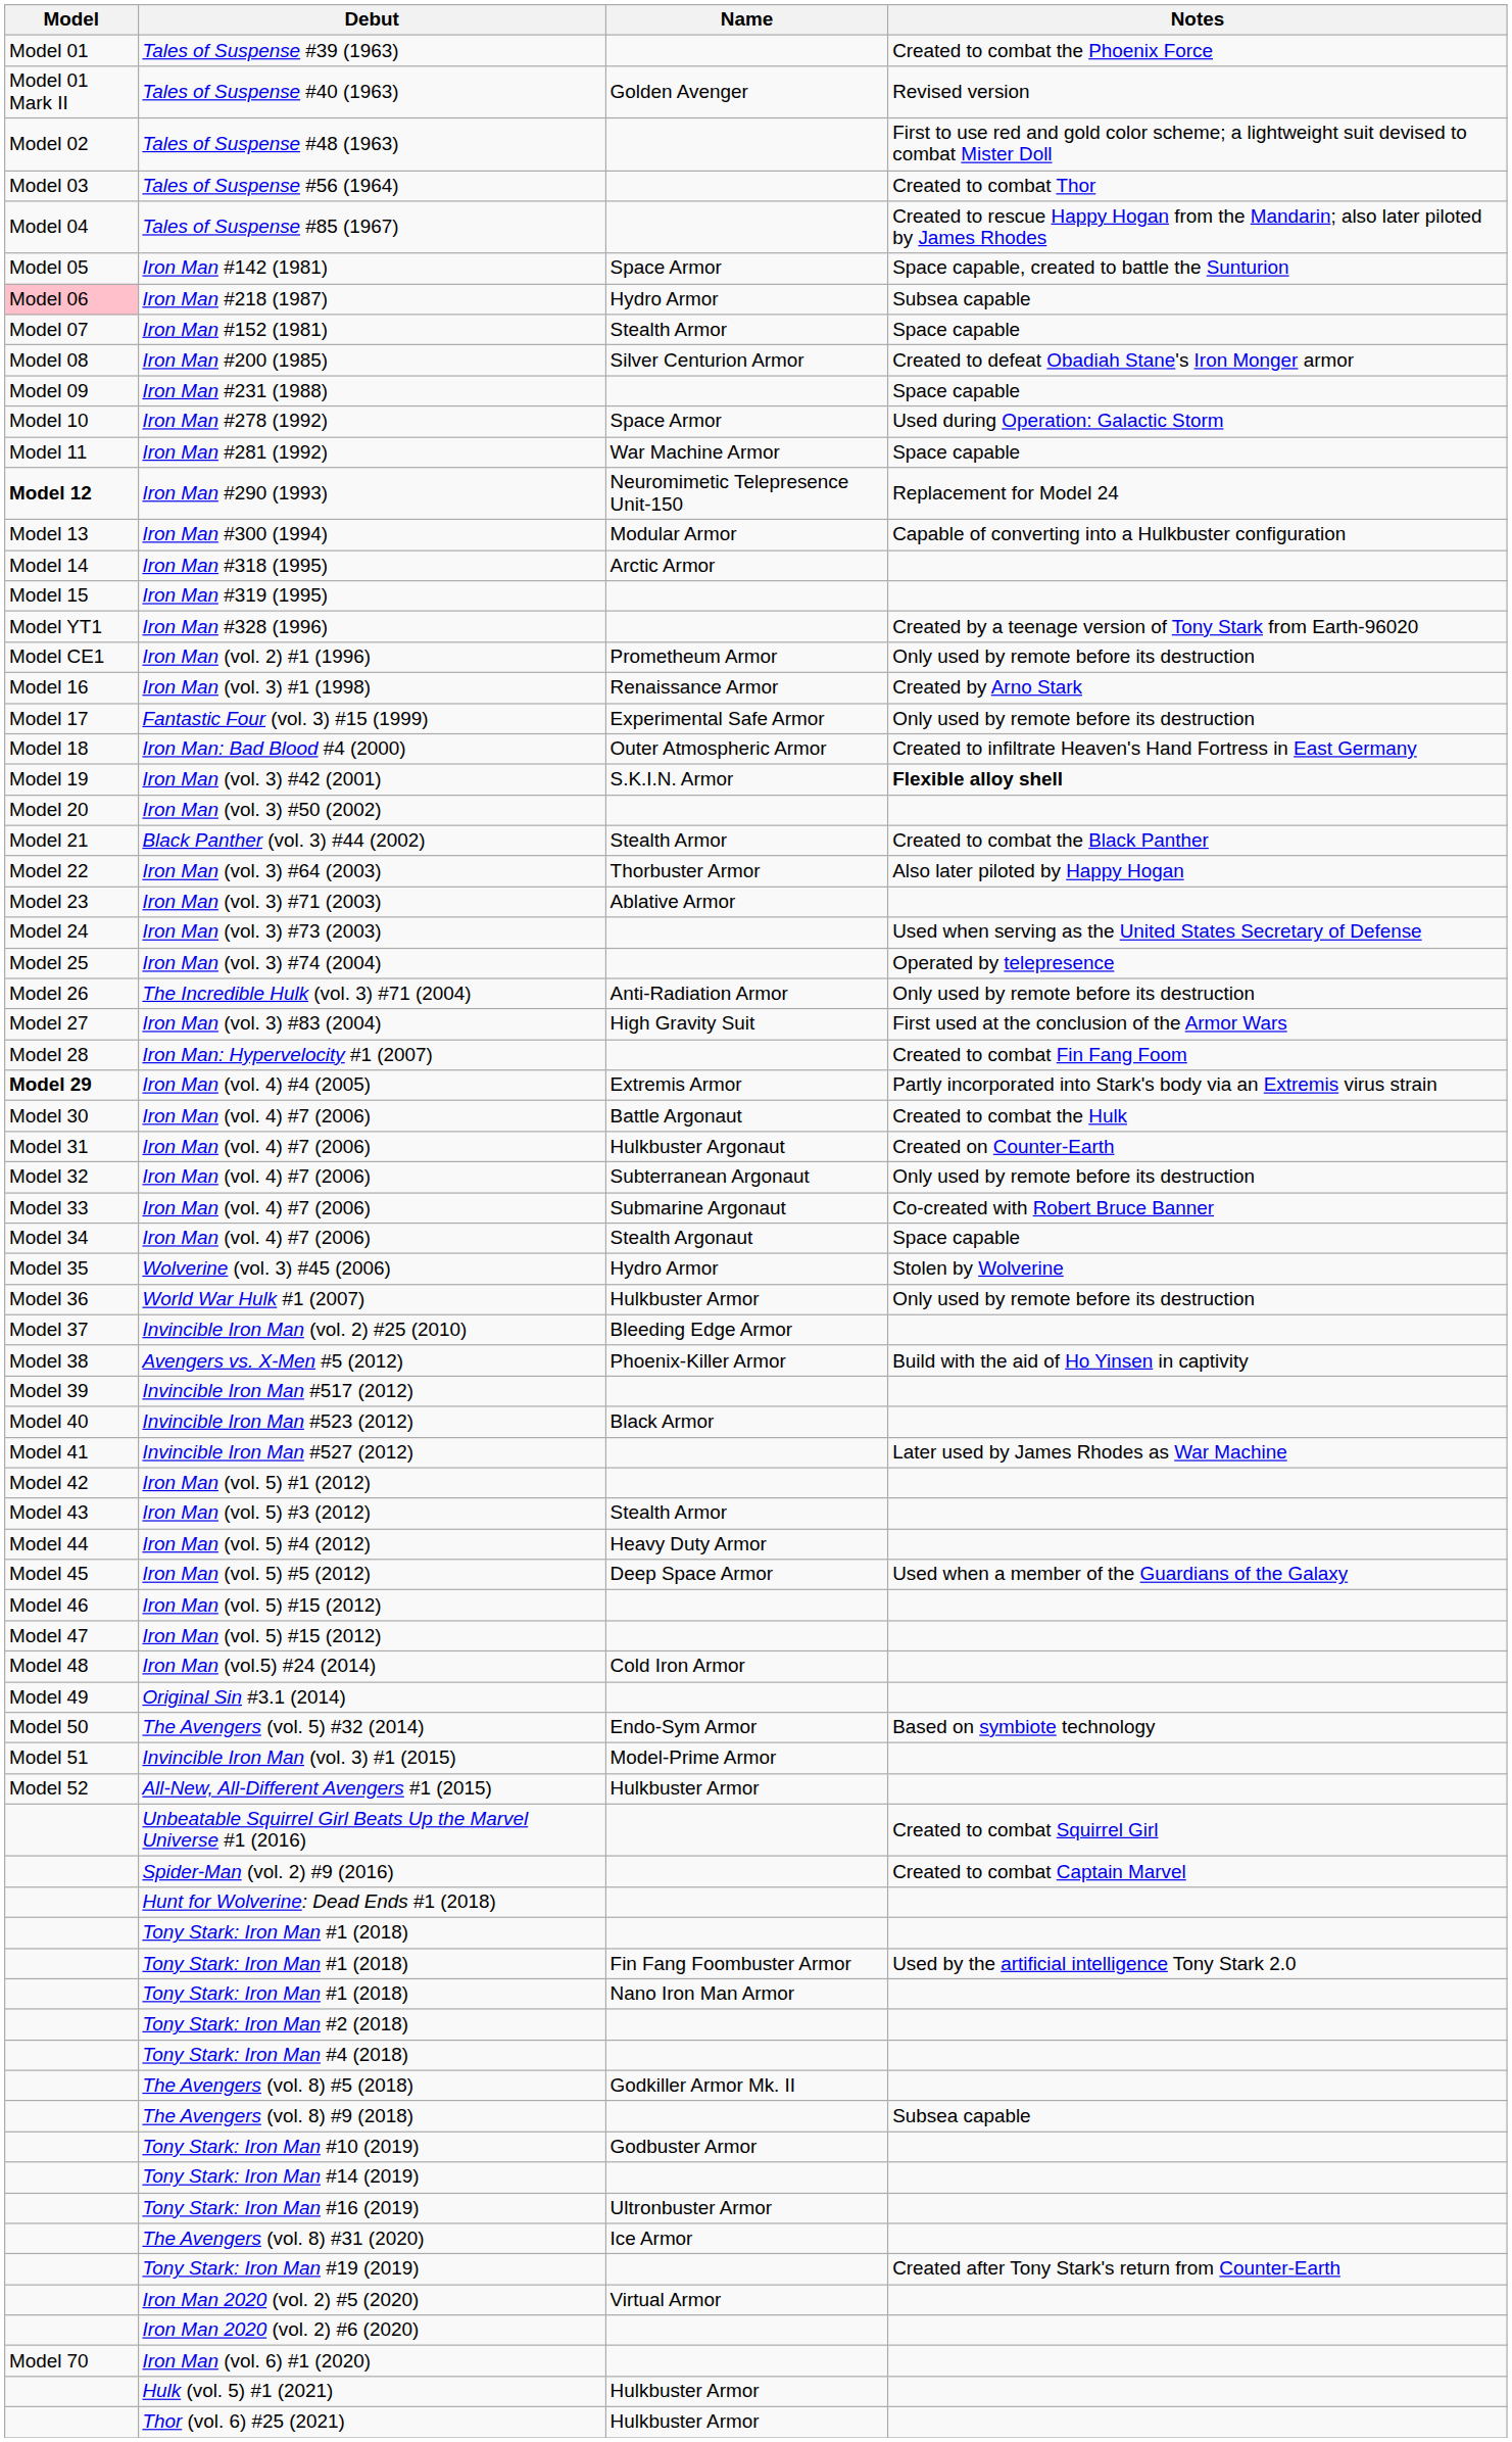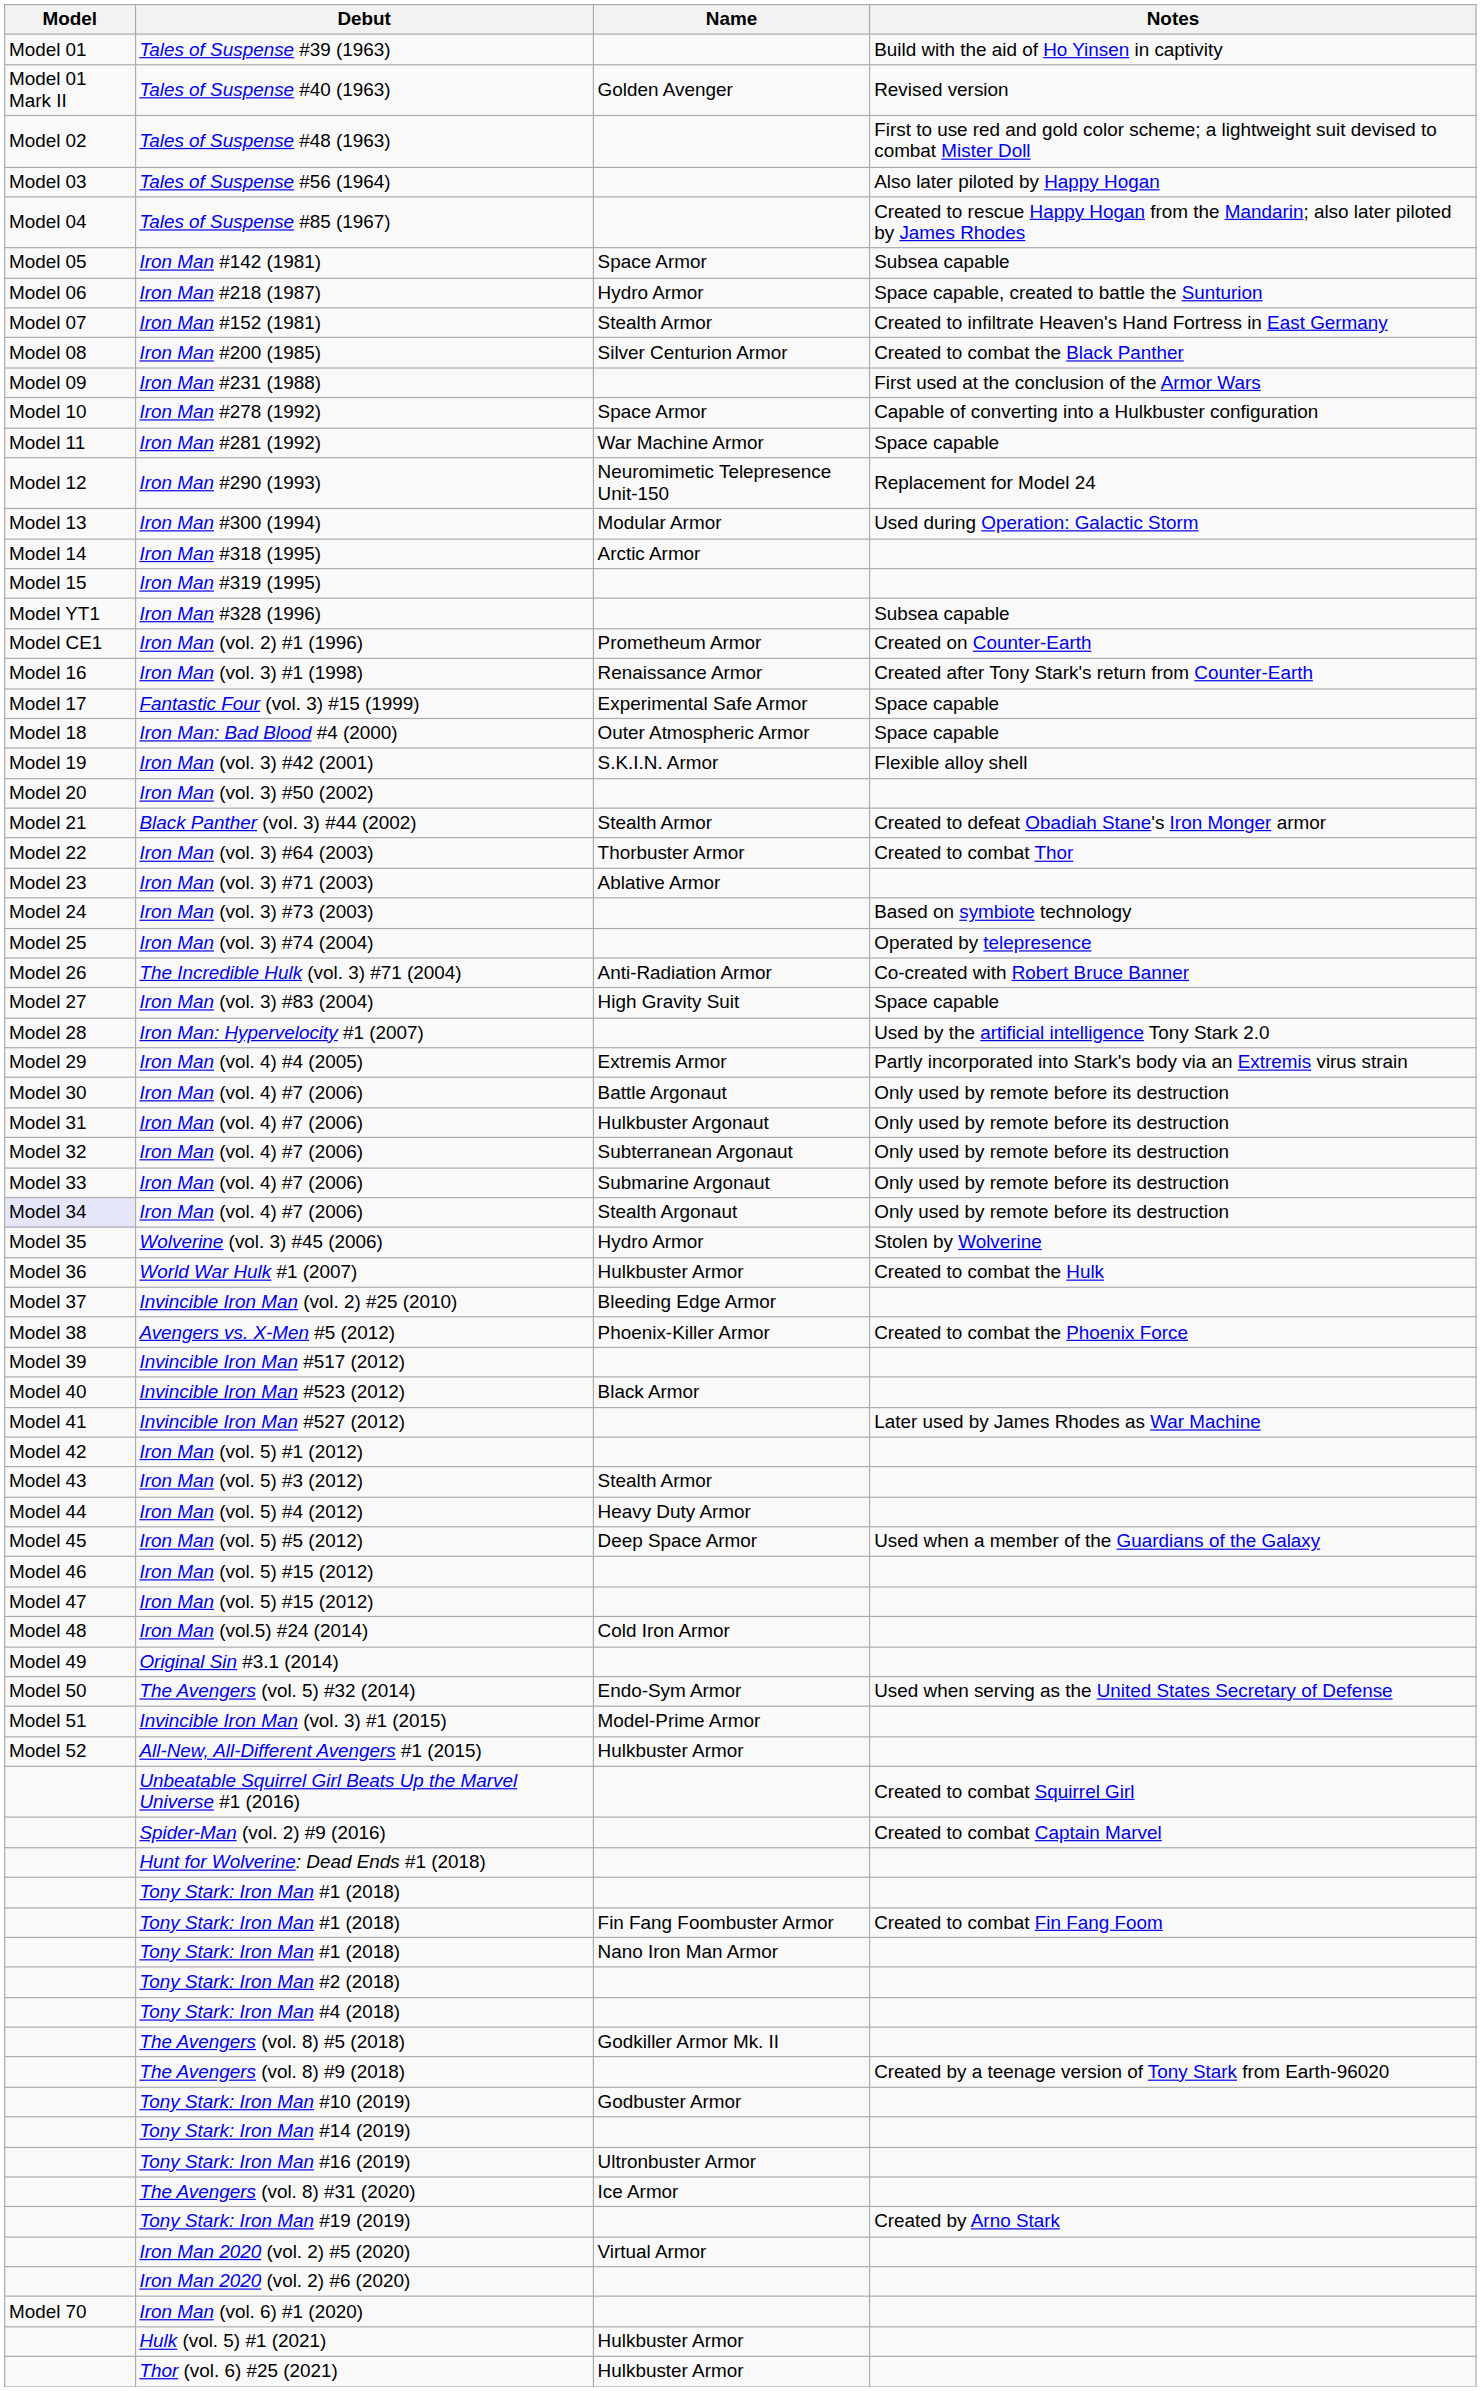Tales of Suspense #39 (1963) | Notes: Created to combat the Phoenix Force -> Build with the aid of Ho Yinsen in captivity
Tales of Suspense #56 (1964) | Notes: Created to combat Thor -> Also later piloted by Happy Hogan
Iron Man #142 (1981) | Notes: Space capable, created to battle the Sunturion -> Subsea capable
Iron Man #218 (1987) | Model: pink background -> no background
Iron Man #218 (1987) | Notes: Subsea capable -> Space capable, created to battle the Sunturion
Iron Man #152 (1981) | Notes: Space capable -> Created to infiltrate Heaven's Hand Fortress in East Germany
Iron Man #200 (1985) | Notes: Created to defeat Obadiah Stane's Iron Monger armor -> Created to combat the Black Panther
Iron Man #231 (1988) | Notes: Space capable -> First used at the conclusion of the Armor Wars
Iron Man #278 (1992) | Notes: Used during Operation: Galactic Storm -> Capable of converting into a Hulkbuster configuration
Iron Man #290 (1993) | Model: bold -> normal
Iron Man #300 (1994) | Notes: Capable of converting into a Hulkbuster configuration -> Used during Operation: Galactic Storm
Iron Man #328 (1996) | Notes: Created by a teenage version of Tony Stark from Earth-96020 -> Subsea capable
Iron Man (vol. 2) #1 (1996) | Notes: Only used by remote before its destruction -> Created on Counter-Earth
Iron Man (vol. 3) #1 (1998) | Notes: Created by Arno Stark -> Created after Tony Stark's return from Counter-Earth
Fantastic Four (vol. 3) #15 (1999) | Notes: Only used by remote before its destruction -> Space capable
Iron Man: Bad Blood #4 (2000) | Notes: Created to infiltrate Heaven's Hand Fortress in East Germany -> Space capable
Iron Man (vol. 3) #42 (2001) | Notes: bold -> normal
Black Panther (vol. 3) #44 (2002) | Notes: Created to combat the Black Panther -> Created to defeat Obadiah Stane's Iron Monger armor
Iron Man (vol. 3) #64 (2003) | Notes: Also later piloted by Happy Hogan -> Created to combat Thor
Iron Man (vol. 3) #73 (2003) | Notes: Used when serving as the United States Secretary of Defense -> Based on symbiote technology
The Incredible Hulk (vol. 3) #71 (2004) | Notes: Only used by remote before its destruction -> Co-created with Robert Bruce Banner
Iron Man (vol. 3) #83 (2004) | Notes: First used at the conclusion of the Armor Wars -> Space capable
Iron Man: Hypervelocity #1 (2007) | Notes: Created to combat Fin Fang Foom -> Used by the artificial intelligence Tony Stark 2.0
Iron Man (vol. 4) #4 (2005) | Model: bold -> normal
Iron Man (vol. 4) #7 (2006) / Battle Argonaut | Notes: Created to combat the Hulk -> Only used by remote before its destruction
Iron Man (vol. 4) #7 (2006) / Hulkbuster Argonaut | Notes: Created on Counter-Earth -> Only used by remote before its destruction
Iron Man (vol. 4) #7 (2006) / Submarine Argonaut | Notes: Co-created with Robert Bruce Banner -> Only used by remote before its destruction
Iron Man (vol. 4) #7 (2006) / Stealth Argonaut | Model: no background -> lavender background
Iron Man (vol. 4) #7 (2006) / Stealth Argonaut | Notes: Space capable -> Only used by remote before its destruction
World War Hulk #1 (2007) | Notes: Only used by remote before its destruction -> Created to combat the Hulk
Avengers vs. X-Men #5 (2012) | Notes: Build with the aid of Ho Yinsen in captivity -> Created to combat the Phoenix Force
The Avengers (vol. 5) #32 (2014) | Notes: Based on symbiote technology -> Used when serving as the United States Secretary of Defense
Tony Stark: Iron Man #1 (2018) / Fin Fang Foombuster Armor | Notes: Used by the artificial intelligence Tony Stark 2.0 -> Created to combat Fin Fang Foom
The Avengers (vol. 8) #9 (2018) | Notes: Subsea capable -> Created by a teenage version of Tony Stark from Earth-96020
Tony Stark: Iron Man #19 (2019) | Notes: Created after Tony Stark's return from Counter-Earth -> Created by Arno Stark
